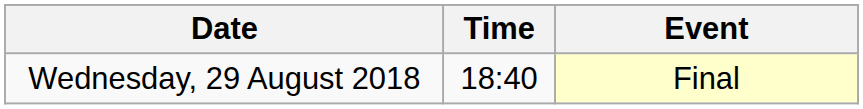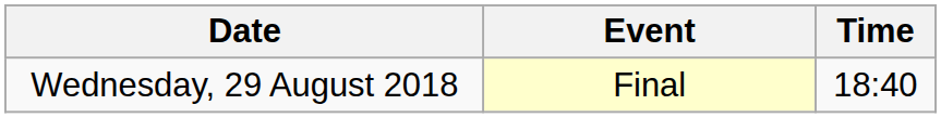columns swapped: Time <-> Event
